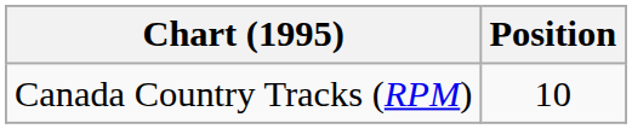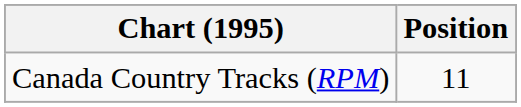Canada Country Tracks (RPM) | Position: 10 -> 11
